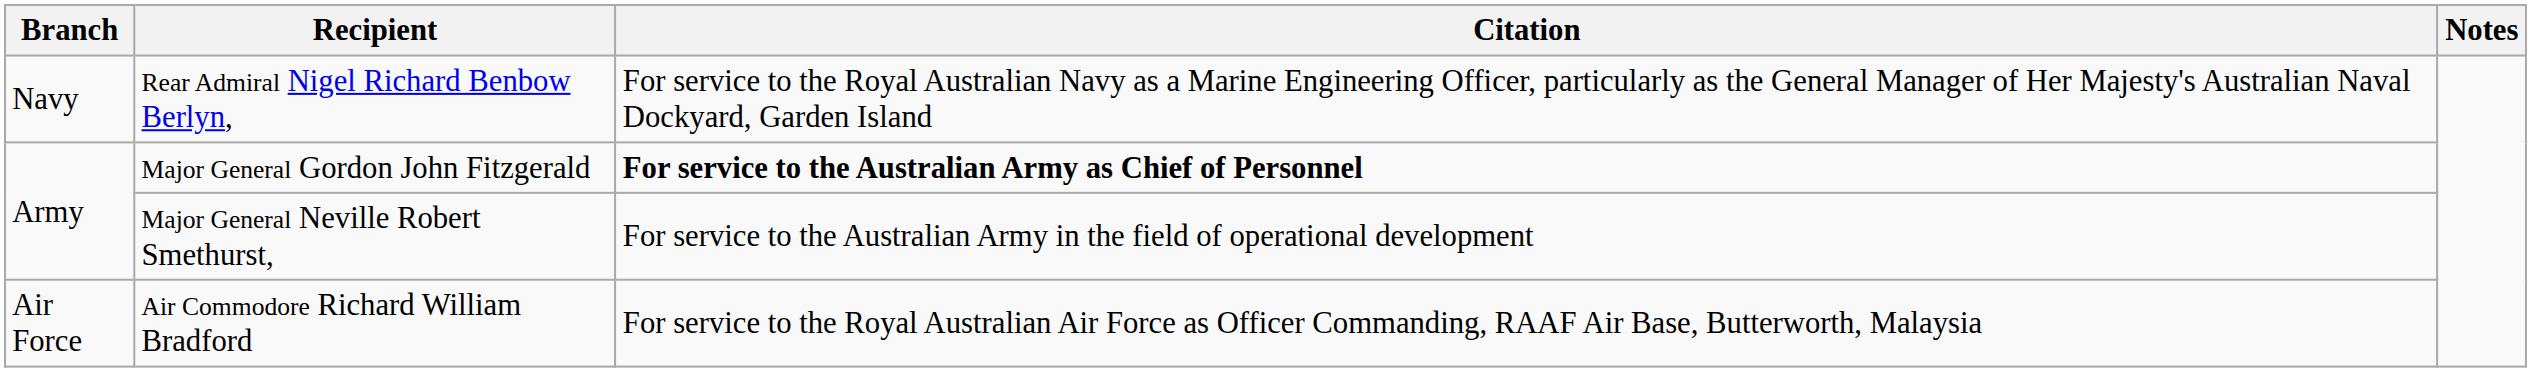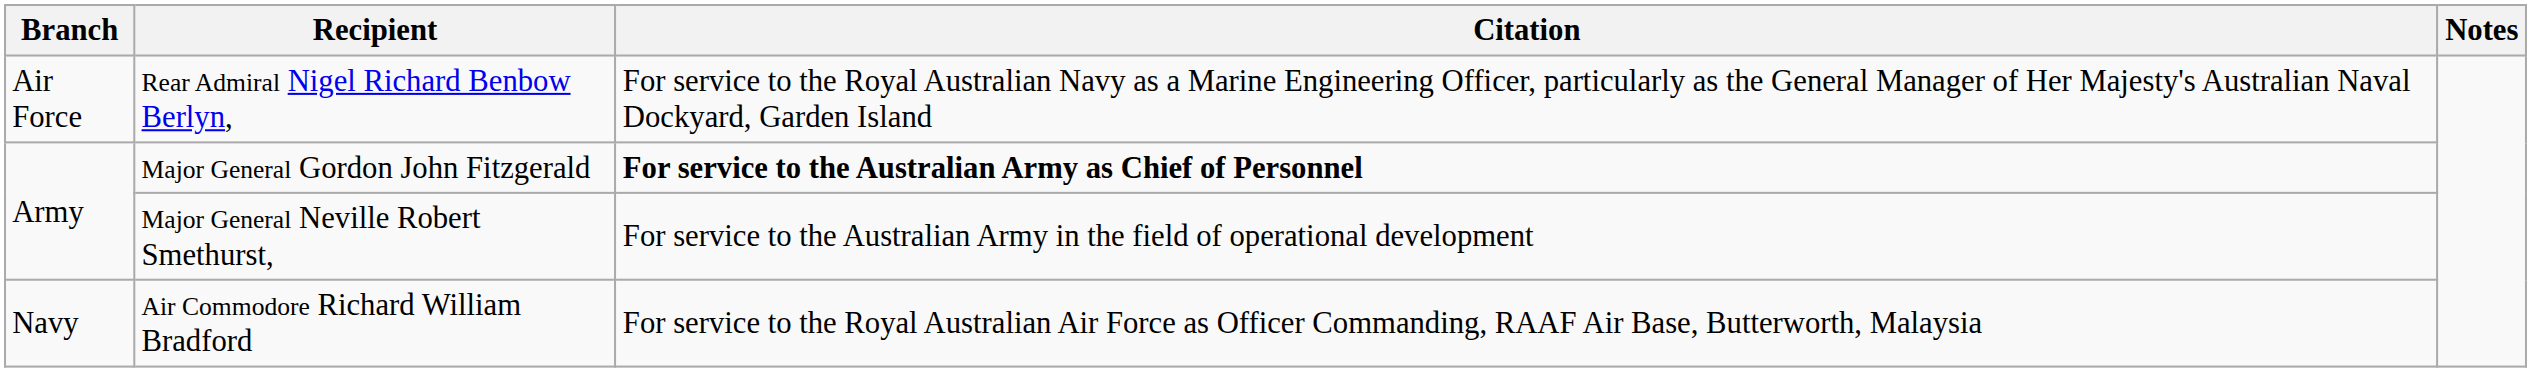Rear Admiral Nigel Richard Benbow Berlyn, | Branch: Navy -> Air Force
Air Commodore Richard William Bradford | Branch: Air Force -> Navy
